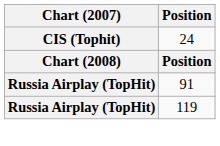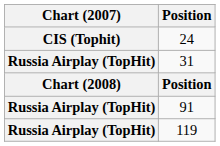+ row: Russia Airplay (TopHit) | 31
